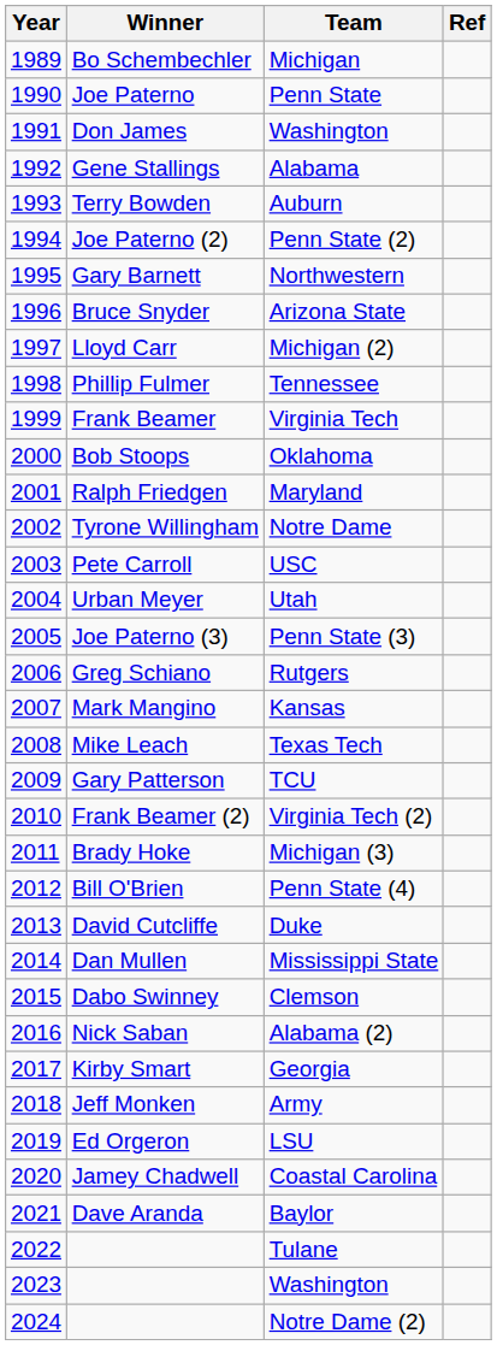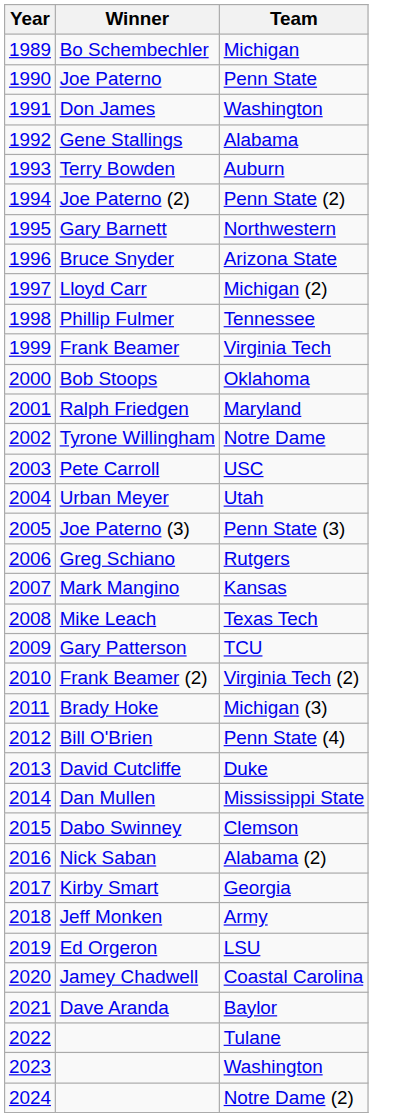- column: Ref
